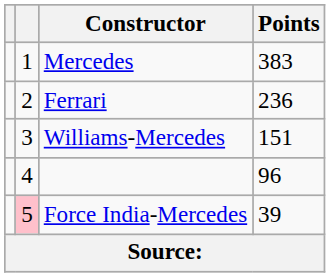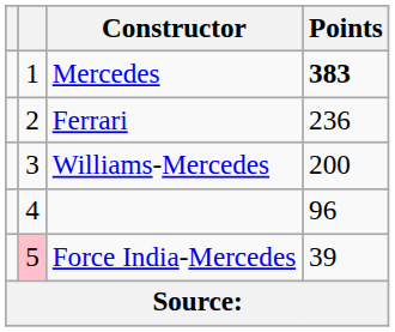Mercedes | Points: normal -> bold
Williams-Mercedes | Points: 151 -> 200
